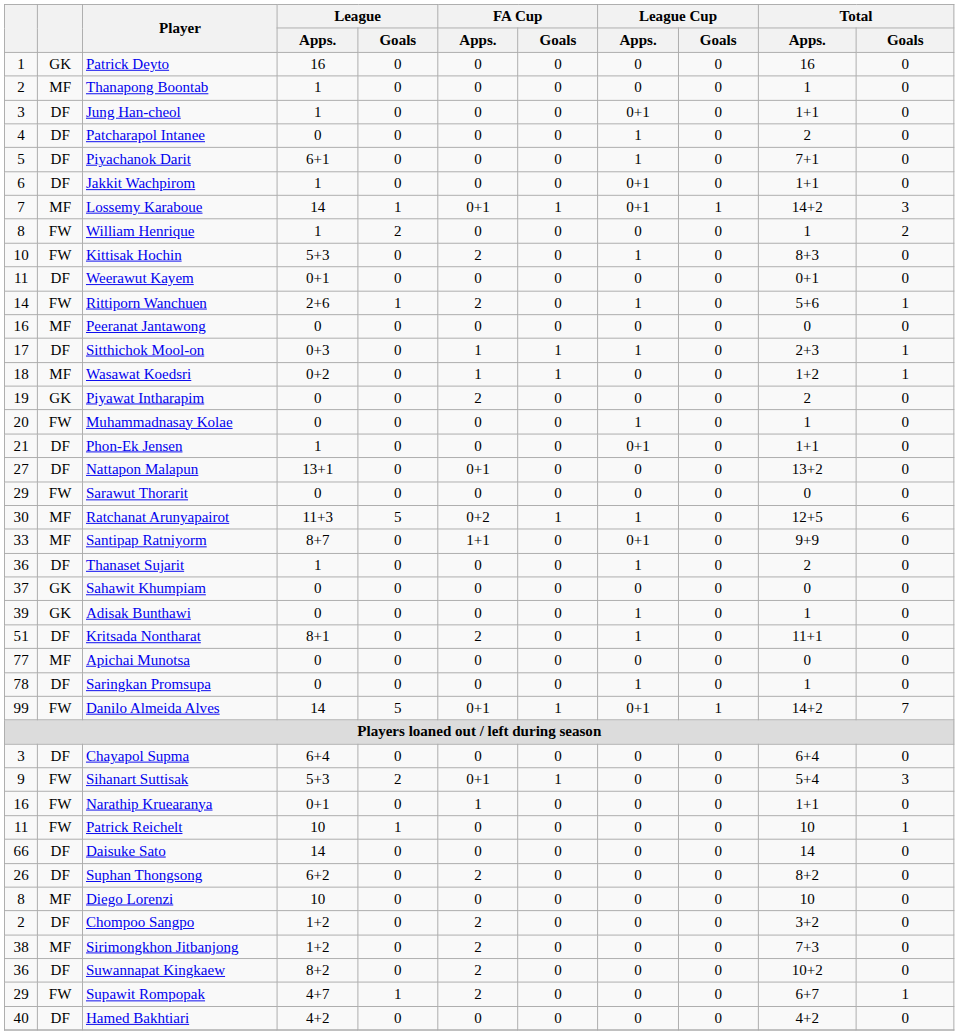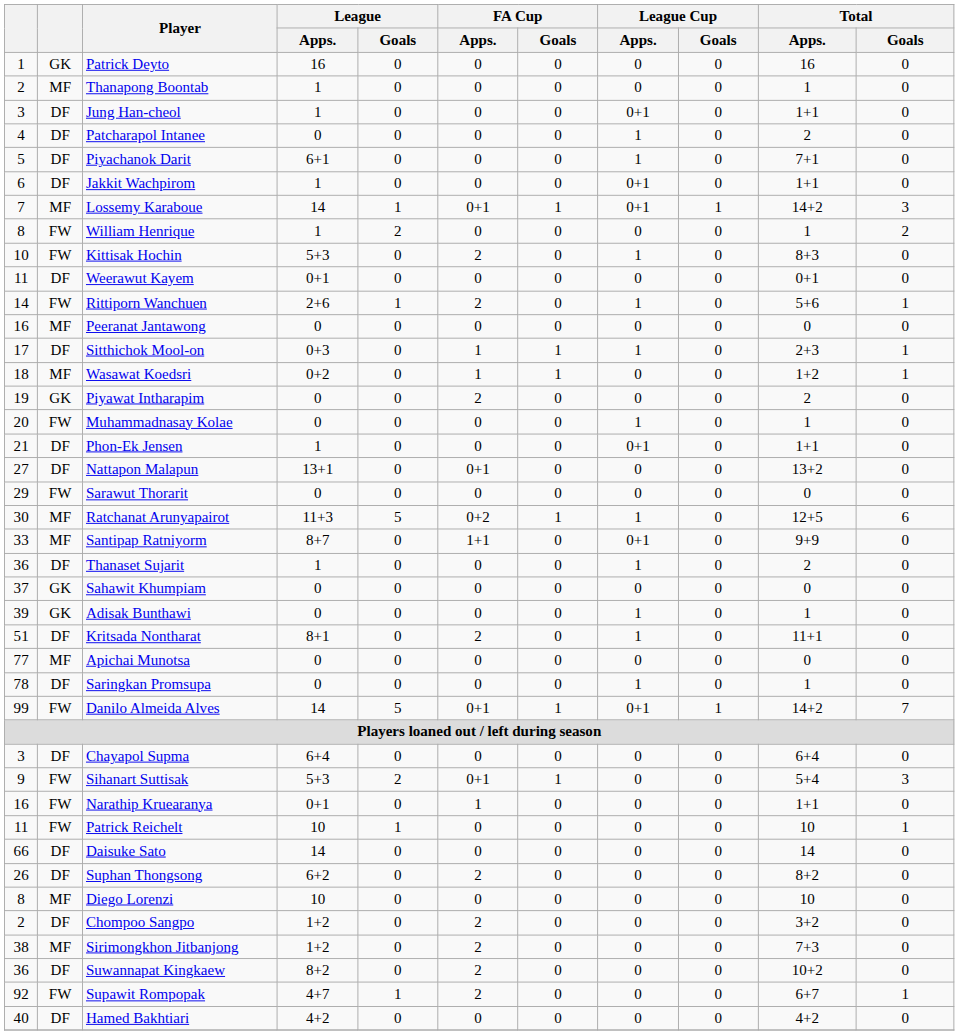Supawit Rompopak | column 1: 29 -> 92
